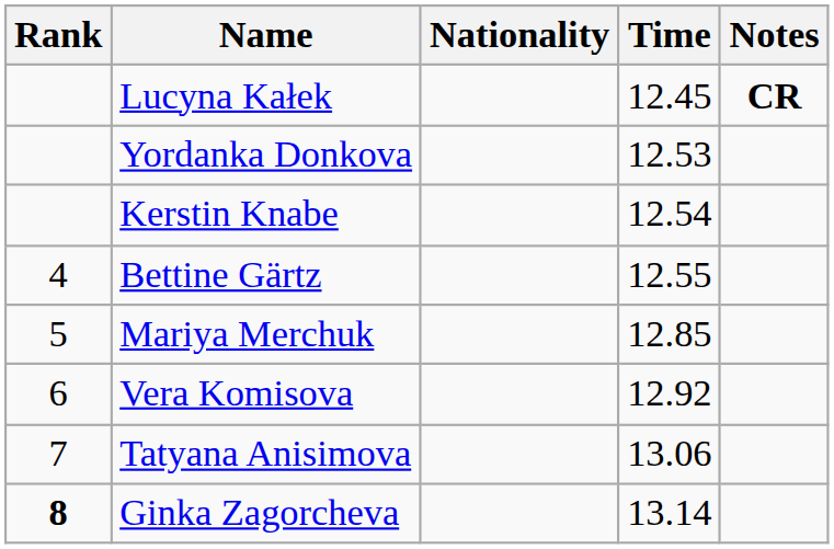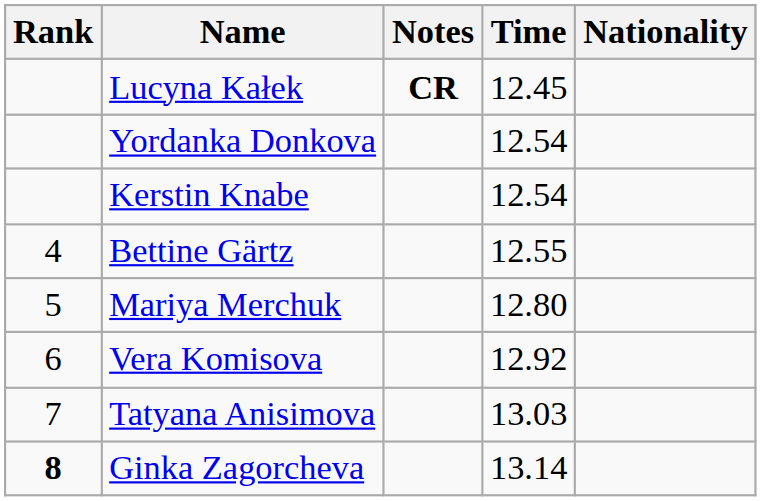columns swapped: Nationality <-> Notes
Yordanka Donkova | Time: 12.53 -> 12.54
Mariya Merchuk | Time: 12.85 -> 12.80
Tatyana Anisimova | Time: 13.06 -> 13.03
